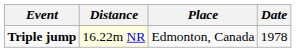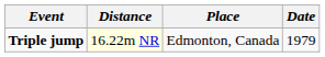Triple jump | Date: 1978 -> 1979
